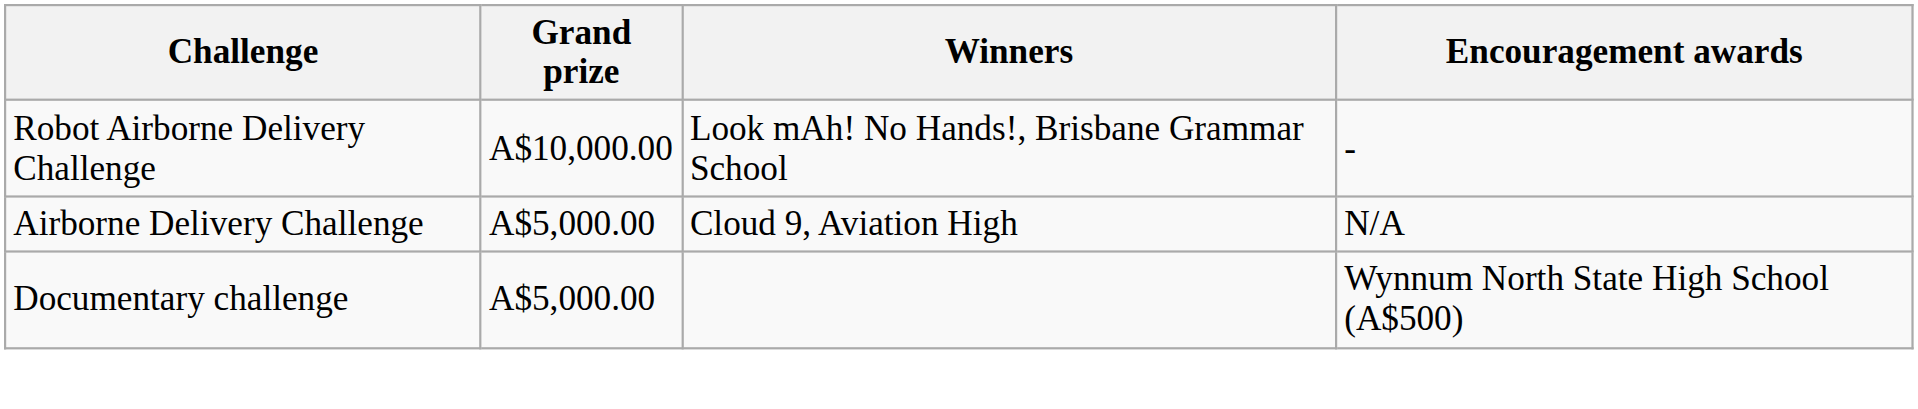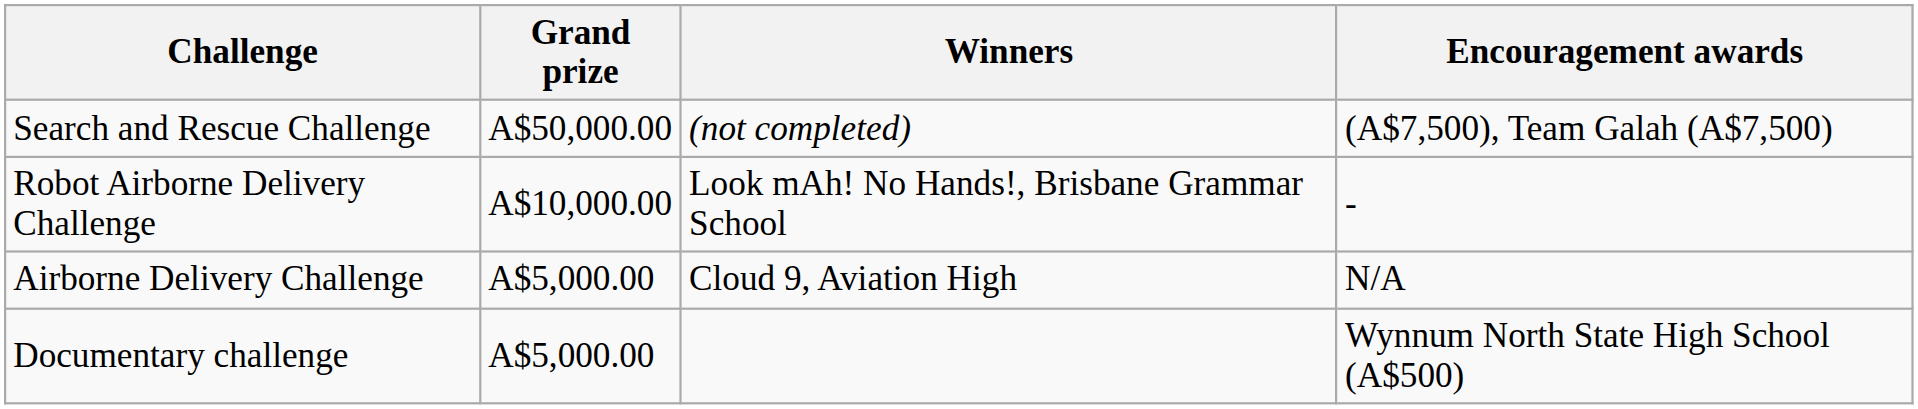+ row: Search and Rescue Challenge | A$50,000.00 | (not completed) | (A$7,500), Team Galah (A$7,500)
